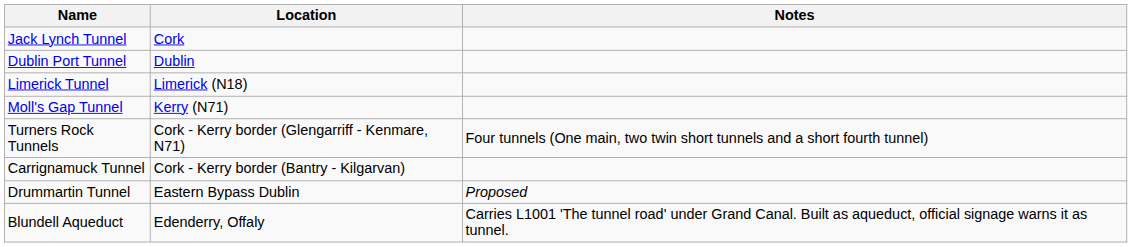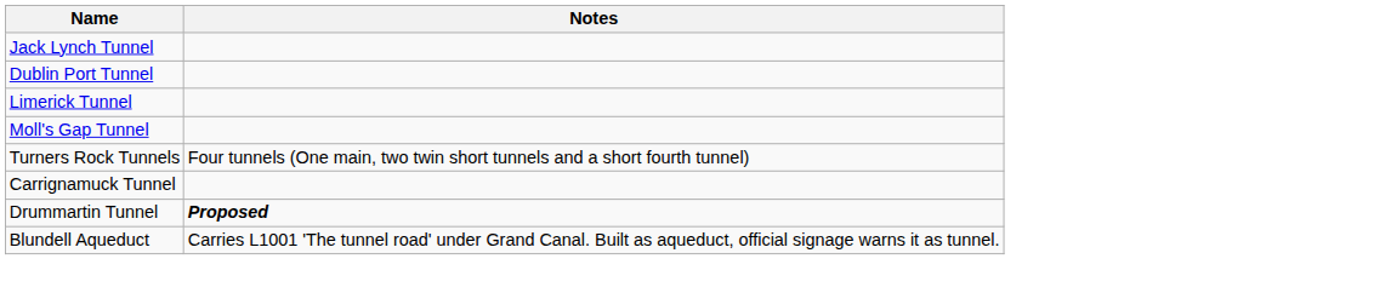- column: Location | Cork | Dublin | Limerick (N18) | Kerry (N71) | Cork - Kerry border (Glengarriff - Kenmare, N71) | Cork - Kerry border (Bantry - Kilgarvan) | Eastern Bypass Dublin | Edenderry, Offaly
Drummartin Tunnel | Notes: normal -> bold
